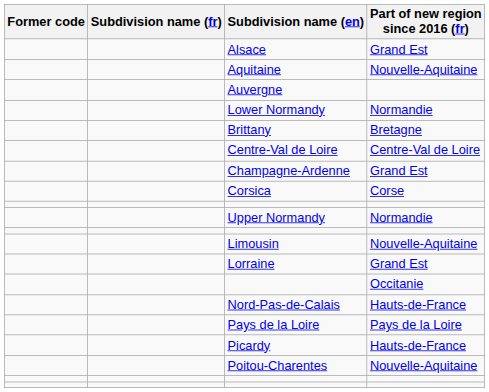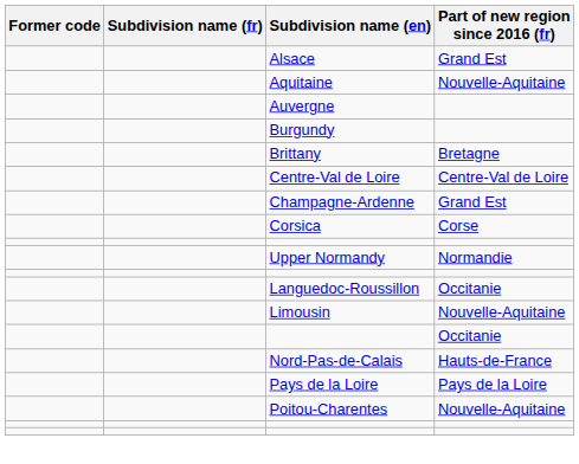- row: Lower Normandy | Normandie
+ row: Burgundy
+ row: Languedoc-Roussillon | Occitanie
- row: Lorraine | Grand Est
- row: Picardy | Hauts-de-France
